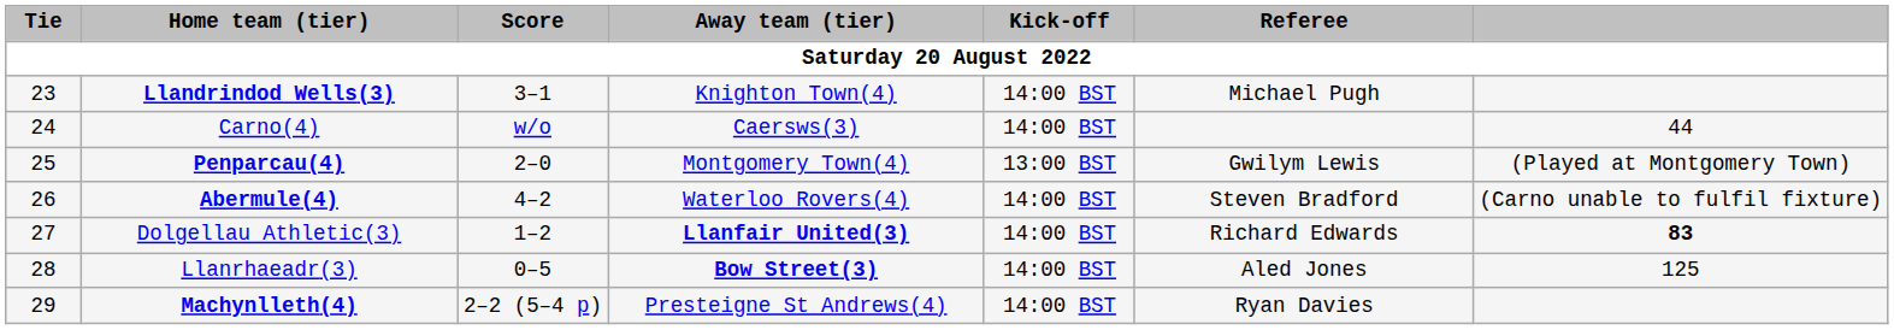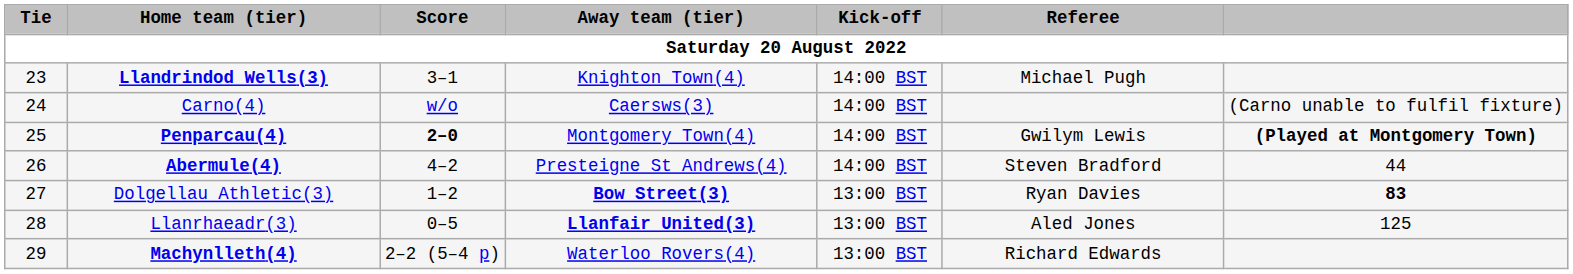Carno(4) | column 7: 44 -> (Carno unable to fulfil fixture)
Penparcau(4) | Score: normal -> bold
Penparcau(4) | Kick-off: 13:00 BST -> 14:00 BST
Penparcau(4) | column 7: normal -> bold
Abermule(4) | Away team (tier): Waterloo Rovers(4) -> Presteigne St Andrews(4)
Abermule(4) | column 7: (Carno unable to fulfil fixture) -> 44
Dolgellau Athletic(3) | Away team (tier): Llanfair United(3) -> Bow Street(3)
Dolgellau Athletic(3) | Kick-off: 14:00 BST -> 13:00 BST
Dolgellau Athletic(3) | Referee: Richard Edwards -> Ryan Davies
Llanrhaeadr(3) | Away team (tier): Bow Street(3) -> Llanfair United(3)
Llanrhaeadr(3) | Kick-off: 14:00 BST -> 13:00 BST
Machynlleth(4) | Away team (tier): Presteigne St Andrews(4) -> Waterloo Rovers(4)
Machynlleth(4) | Kick-off: 14:00 BST -> 13:00 BST
Machynlleth(4) | Referee: Ryan Davies -> Richard Edwards
